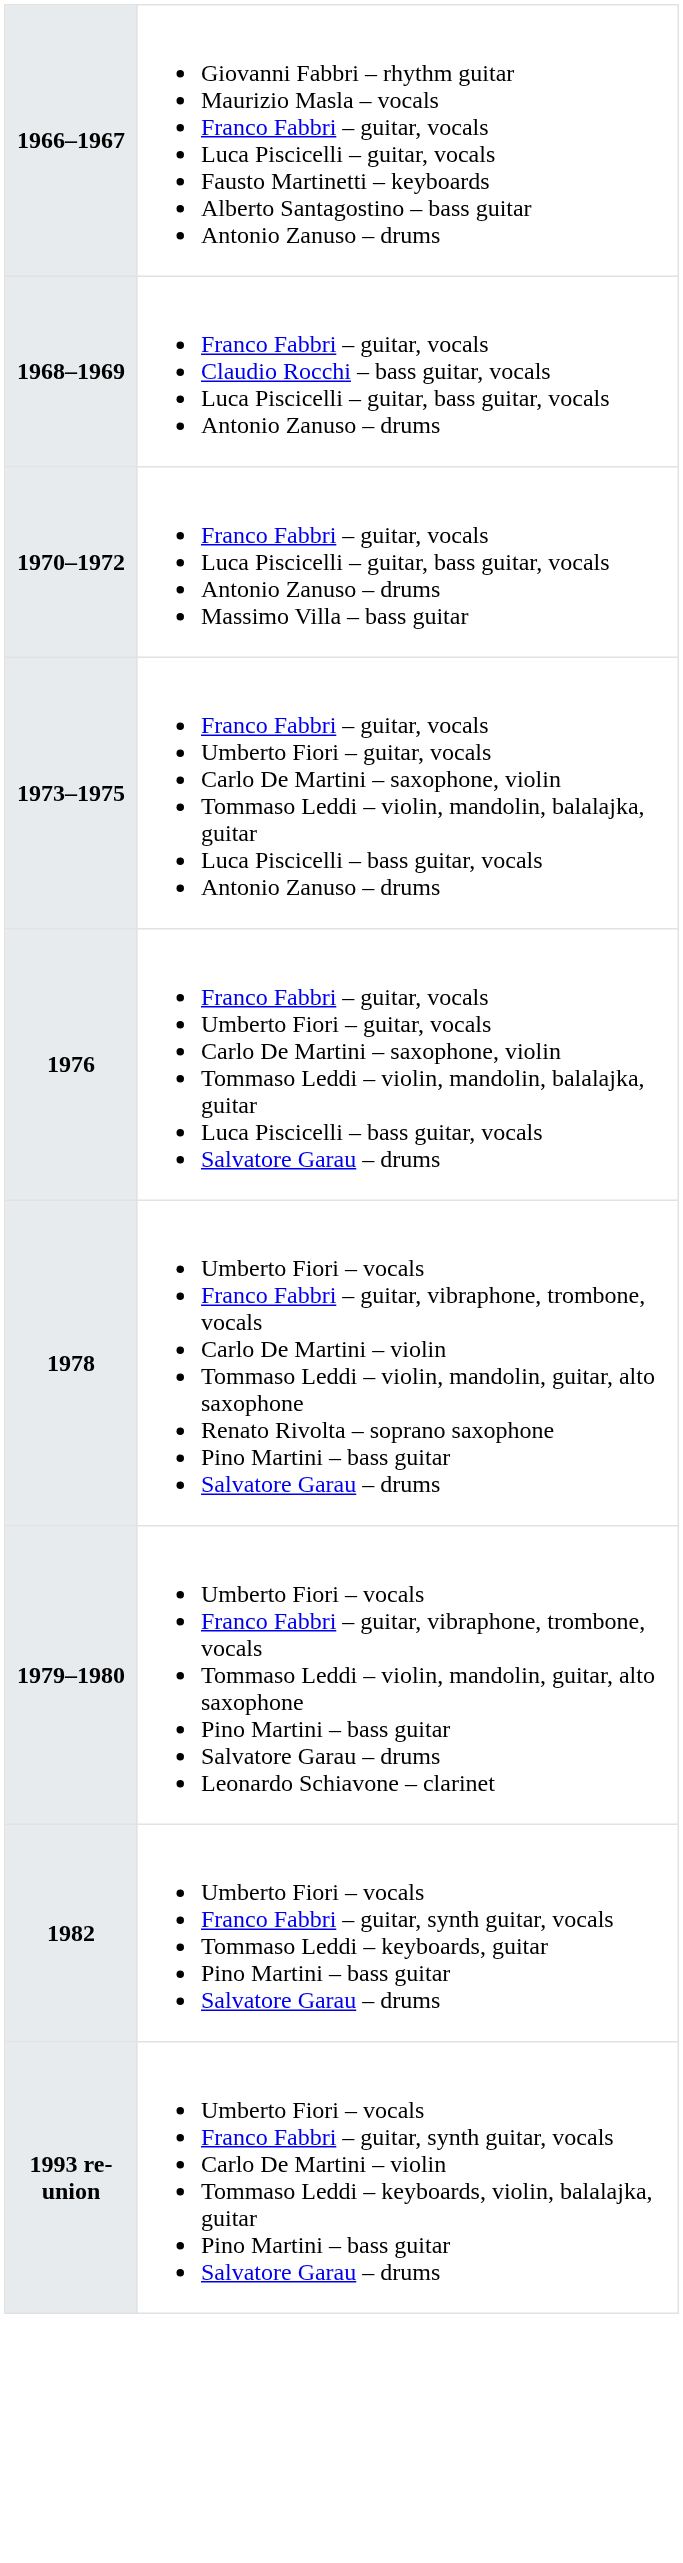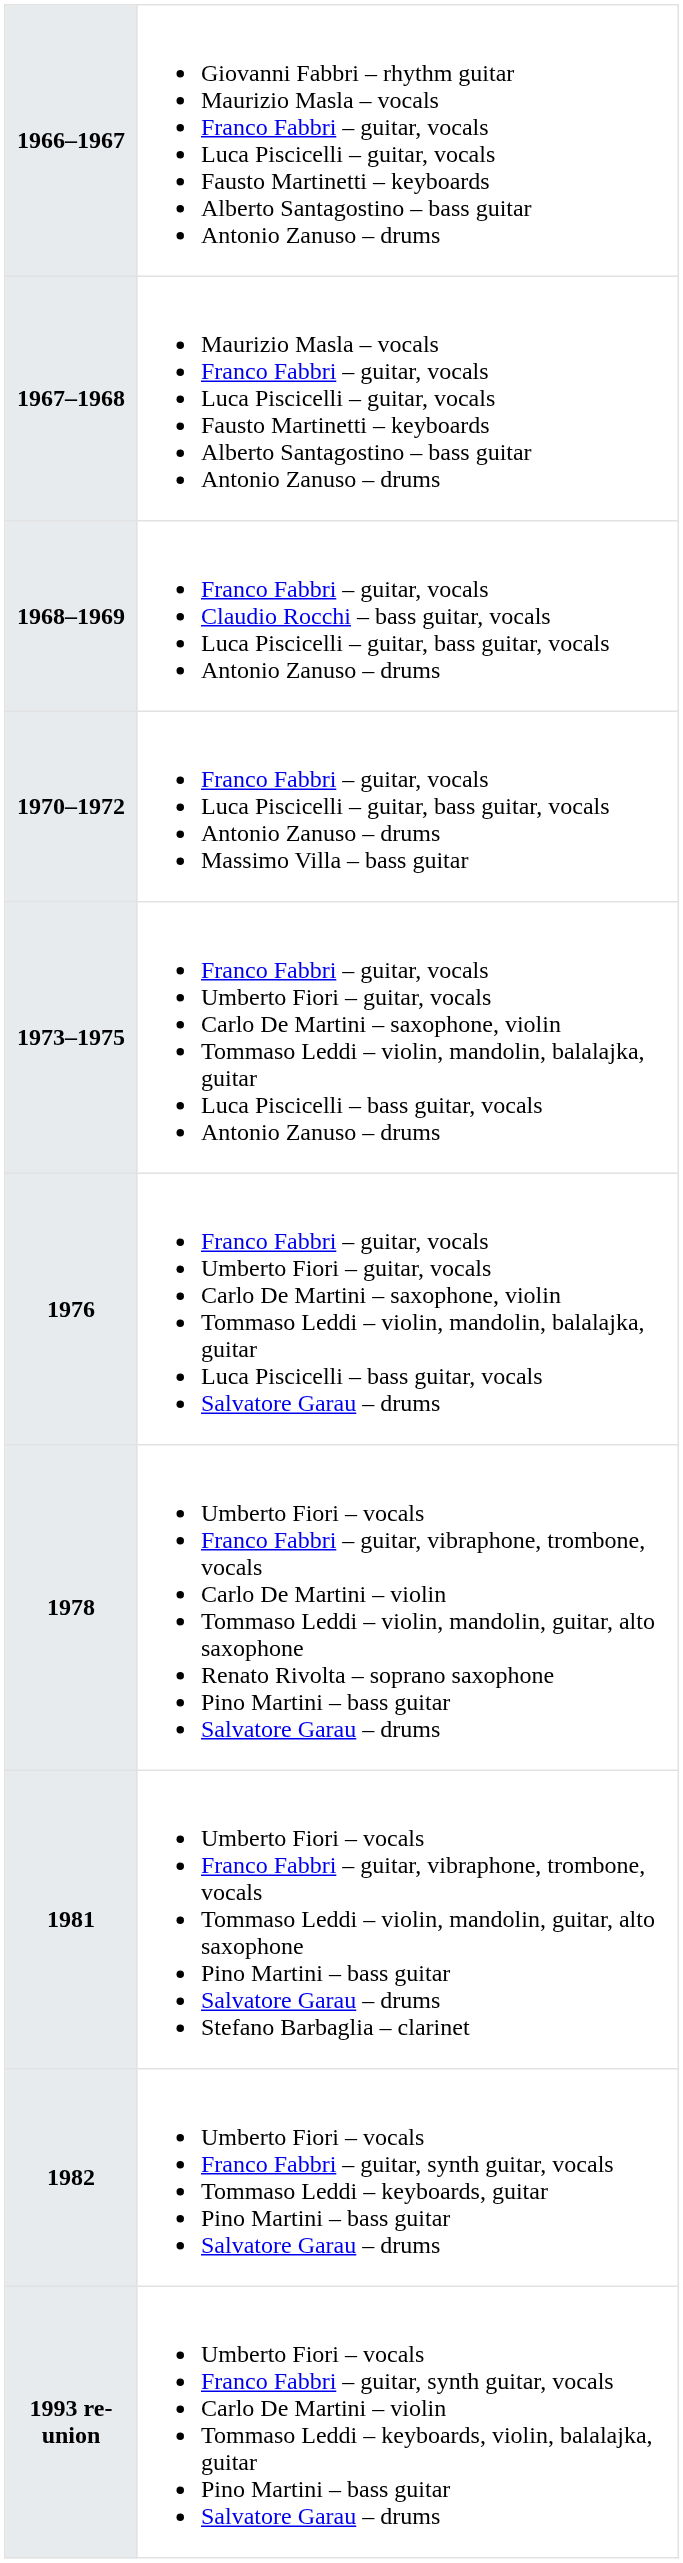+ row: 1967–1968 | Maurizio Masla – vocals Franco Fabbri – guitar, vocals Luca Piscicelli – guitar, vocals Fausto Martinetti – keyboards Alberto Santagostino – bass guitar Antonio Zanuso – drums
- row: 1979–1980 | Umberto Fiori – vocals Franco Fabbri – guitar, vibraphone, trombone, vocals Tommaso Leddi – violin, mandolin, guitar, alto saxophone Pino Martini – bass guitar Salvatore Garau – drums Leonardo Schiavone – clarinet
+ row: 1981 | Umberto Fiori – vocals Franco Fabbri – guitar, vibraphone, trombone, vocals Tommaso Leddi – violin, mandolin, guitar, alto saxophone Pino Martini – bass guitar Salvatore Garau – drums Stefano Barbaglia – clarinet
